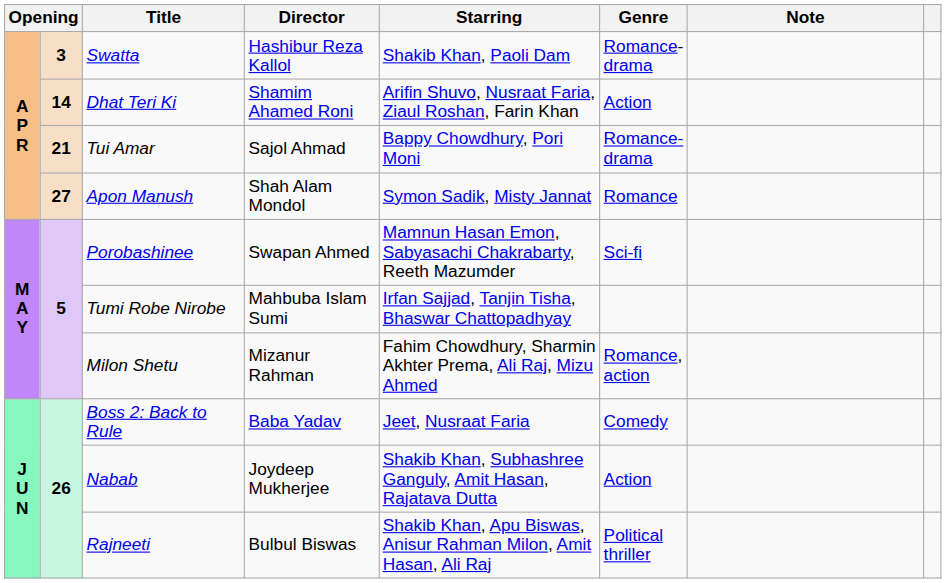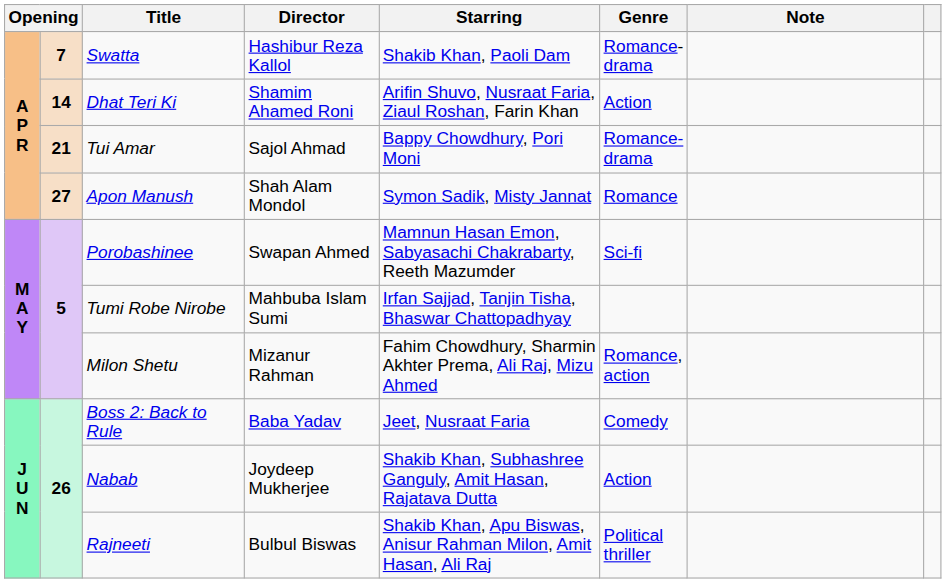Swatta | column 2: 3 -> 7
